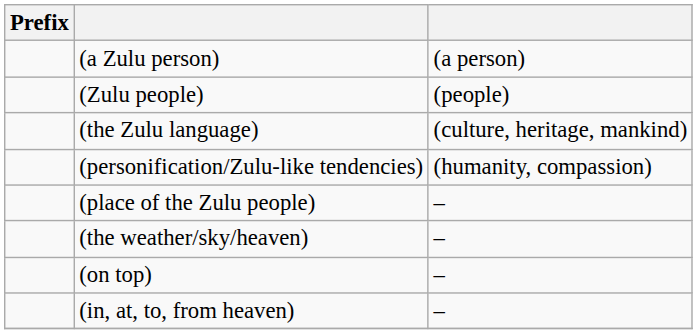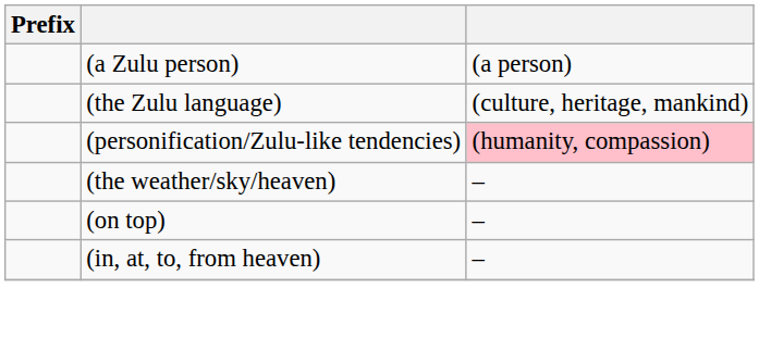- row: (Zulu people) | (people)
(personification/Zulu-like tendencies) | column 3: no background -> pink background
- row: (place of the Zulu people) | –
